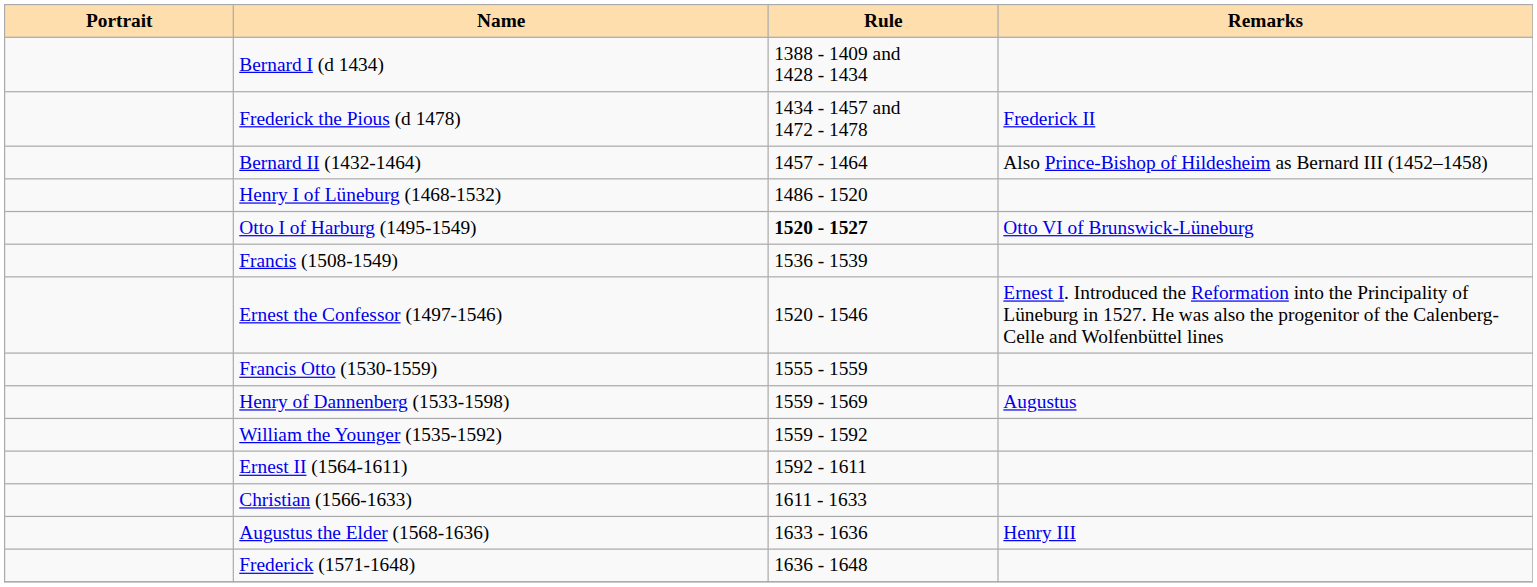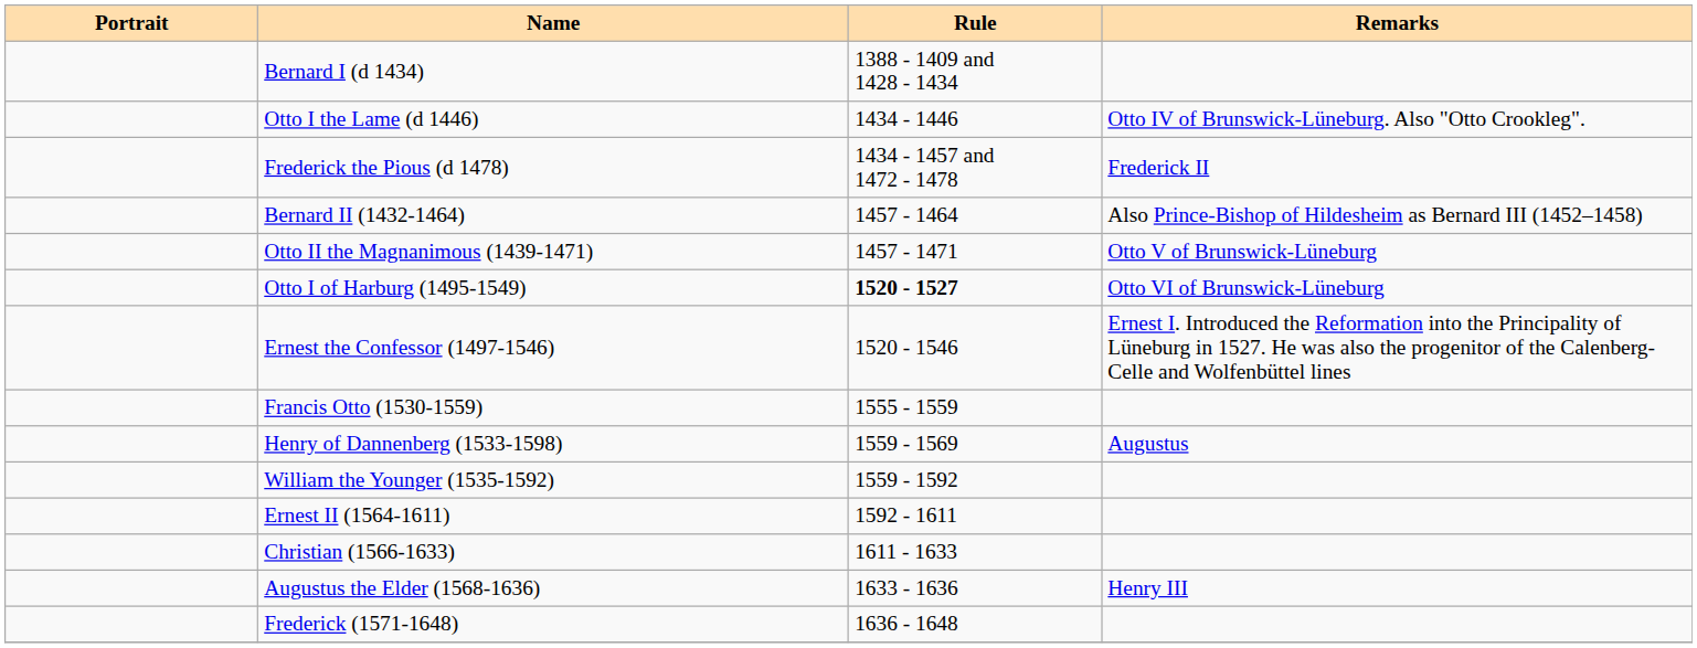+ row: Otto I the Lame (d 1446) | 1434 - 1446 | Otto IV of Brunswick-Lüneburg. Also "Otto Crookleg".
+ row: Otto II the Magnanimous (1439-1471) | 1457 - 1471 | Otto V of Brunswick-Lüneburg
- row: Henry I of Lüneburg (1468-1532) | 1486 - 1520
- row: Francis (1508-1549) | 1536 - 1539
